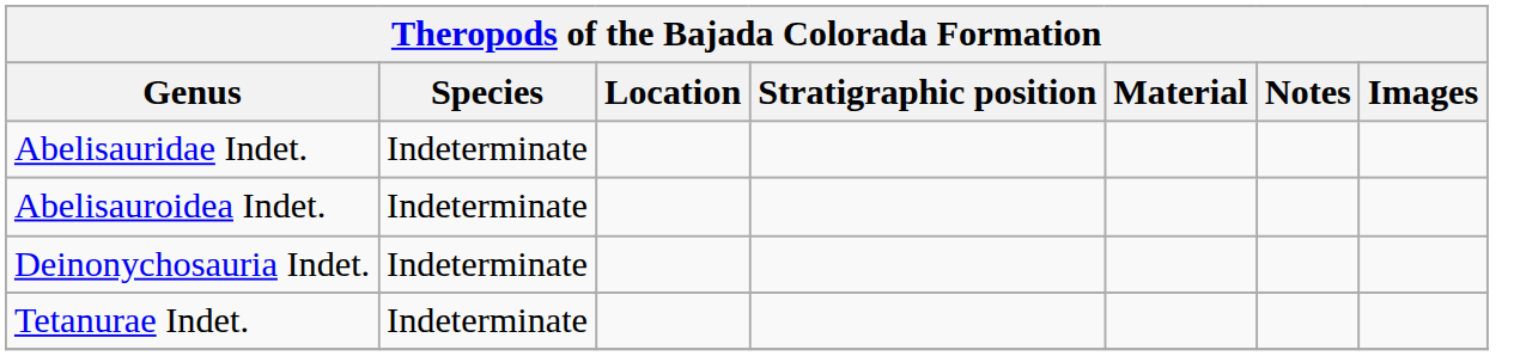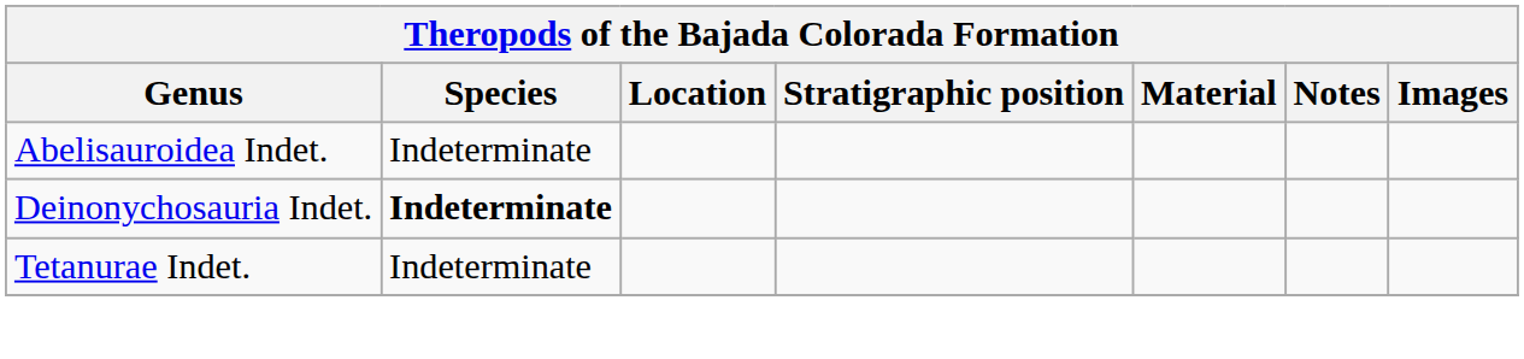- row: Abelisauridae Indet. | Indeterminate
Deinonychosauria Indet. | Species: normal -> bold
